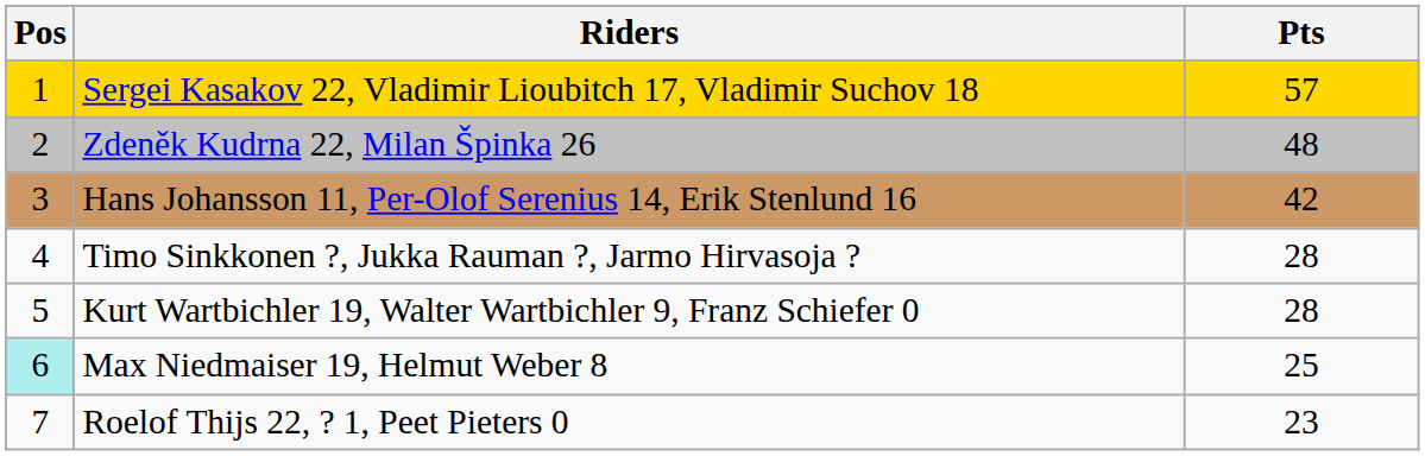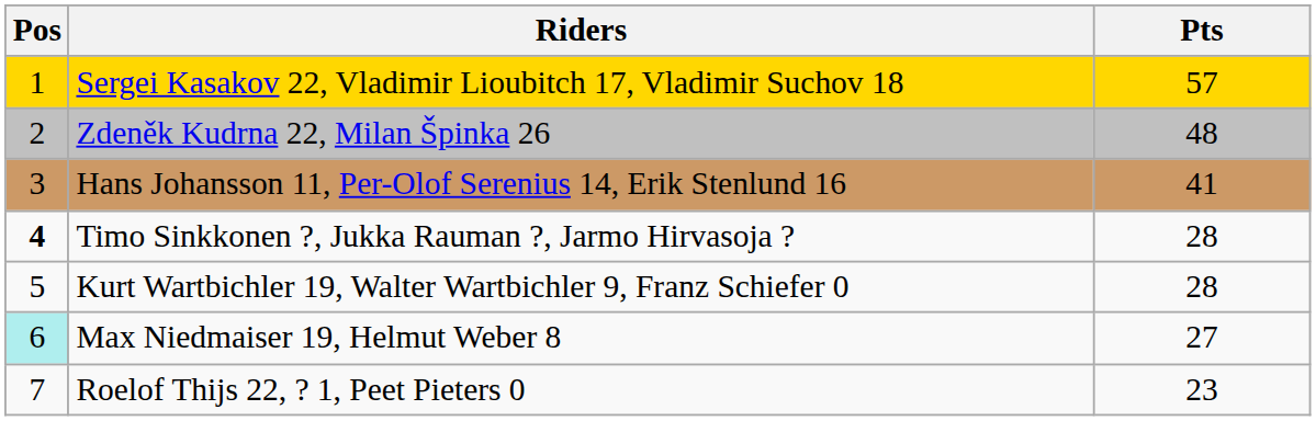Hans Johansson 11, Per-Olof Serenius 14, Erik Stenlund 16 | Pts: 42 -> 41
Timo Sinkkonen ?, Jukka Rauman ?, Jarmo Hirvasoja ? | Pos: normal -> bold
Max Niedmaiser 19, Helmut Weber 8 | Pts: 25 -> 27
